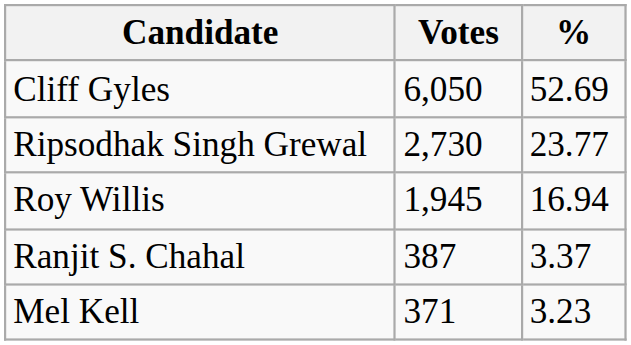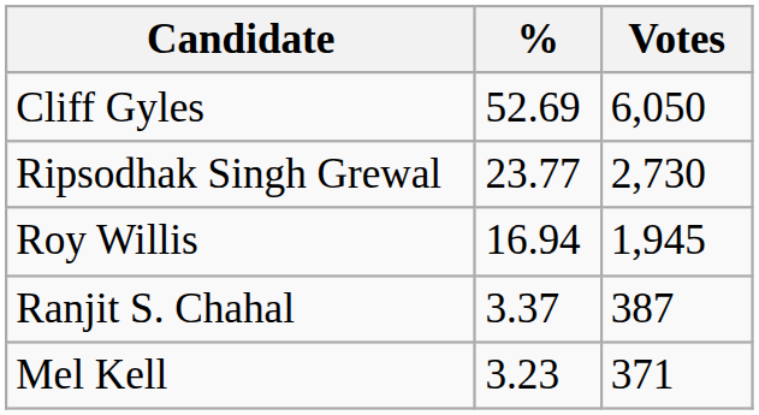columns swapped: Votes <-> %
